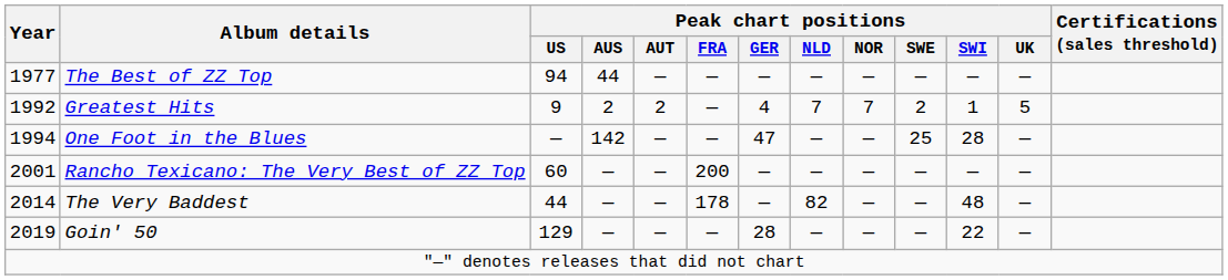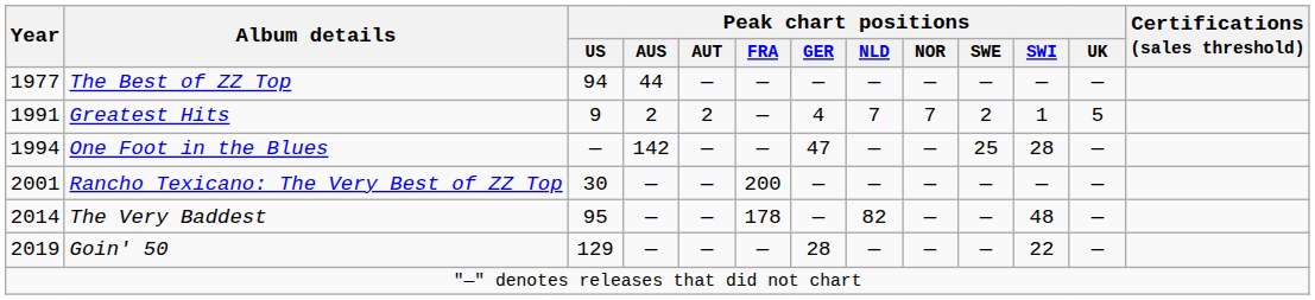Greatest Hits | Year: 1992 -> 1991
Rancho Texicano: The Very Best of ZZ Top | Peak chart positions / US: 60 -> 30
The Very Baddest | Peak chart positions / US: 44 -> 95
